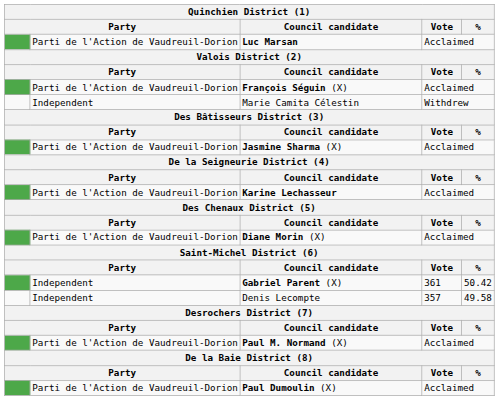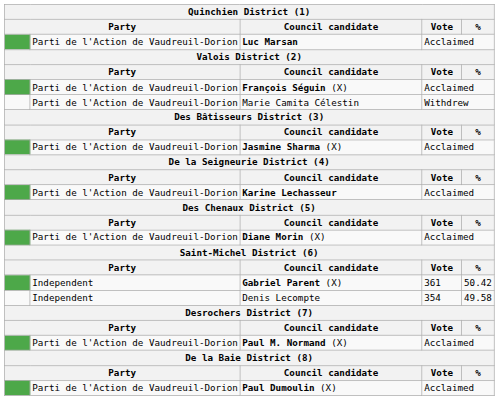Marie Camita Célestin | column 2: Independent -> Parti de l'Action de Vaudreuil-Dorion
Denis Lecompte | Vote: 357 -> 354
